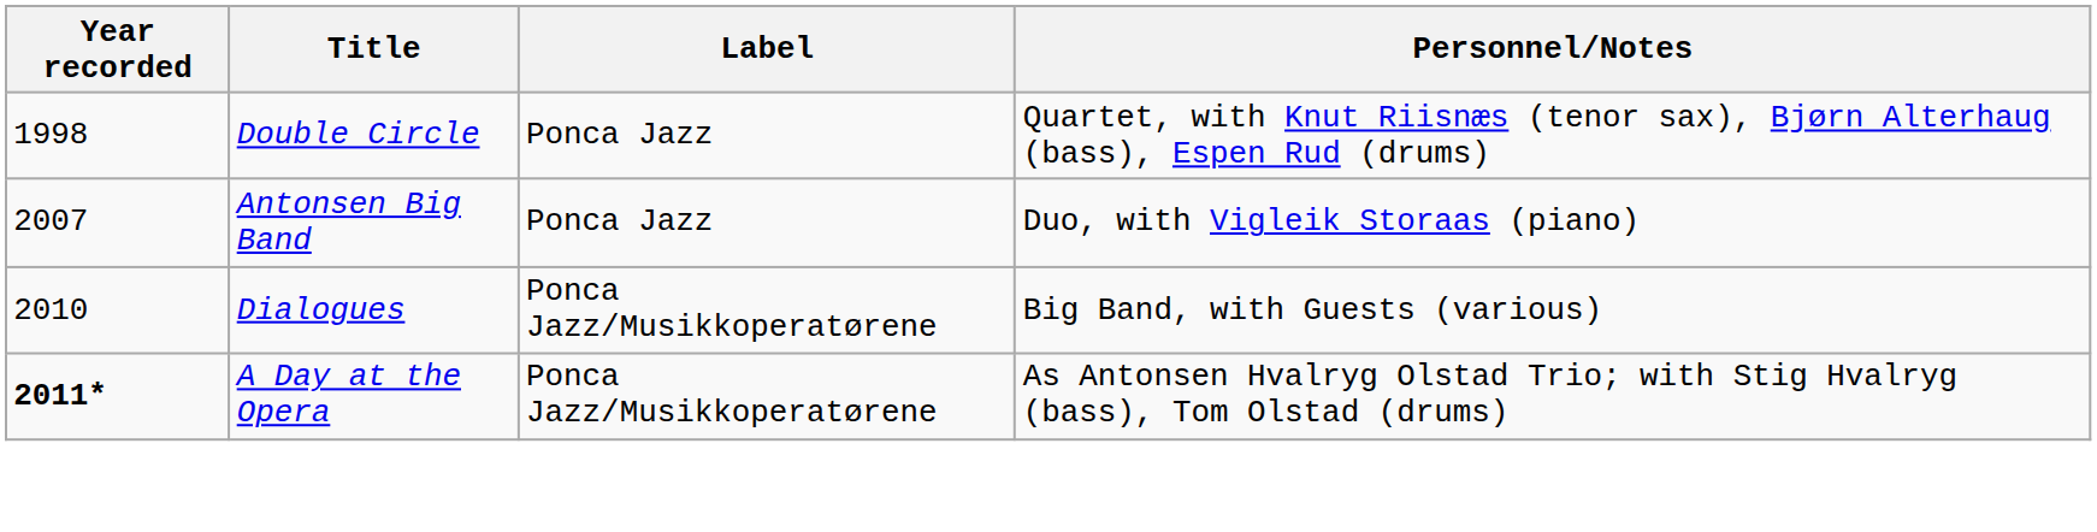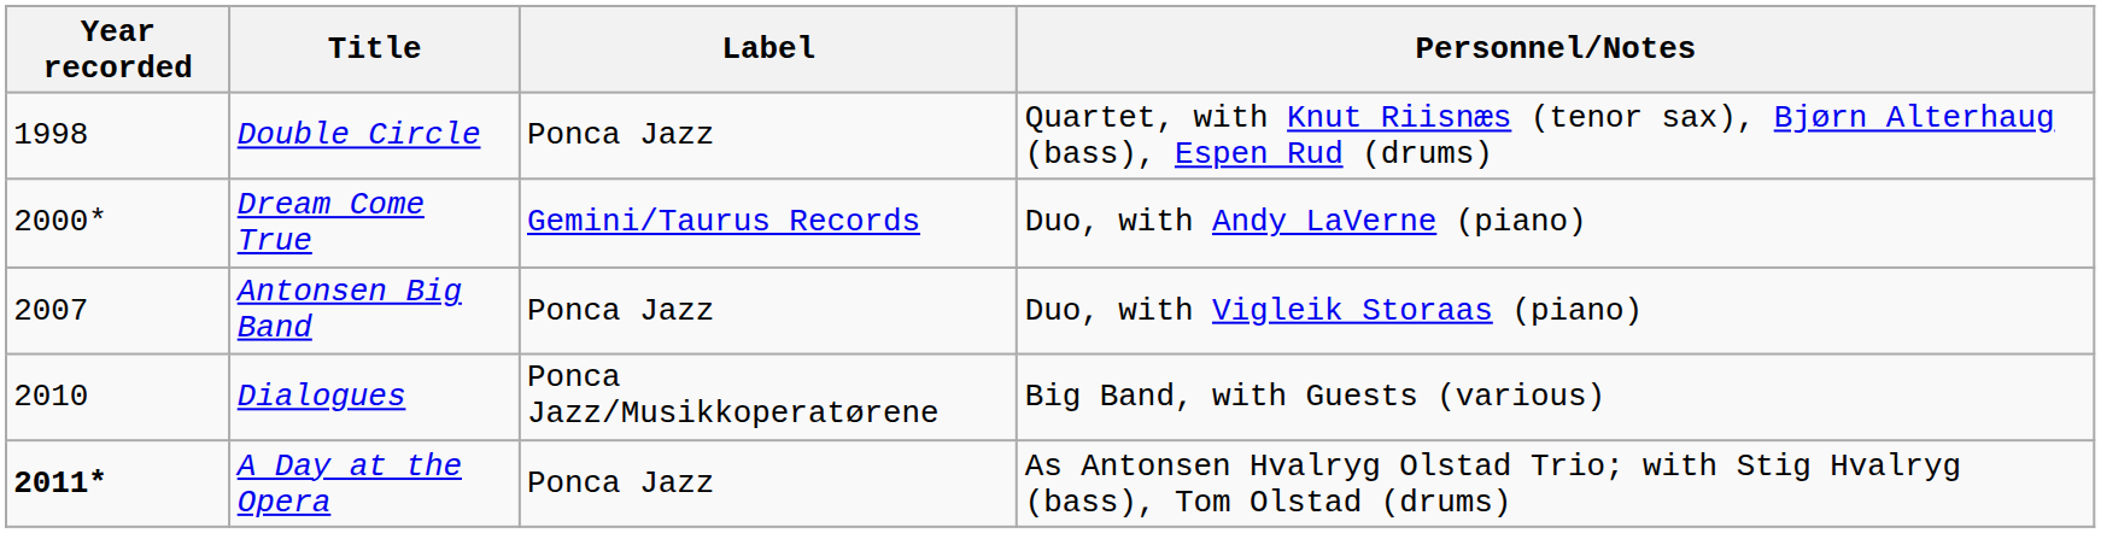+ row: 2000* | Dream Come True | Gemini/Taurus Records | Duo, with Andy LaVerne (piano)
A Day at the Opera | Label: Ponca Jazz/Musikkoperatørene -> Ponca Jazz
